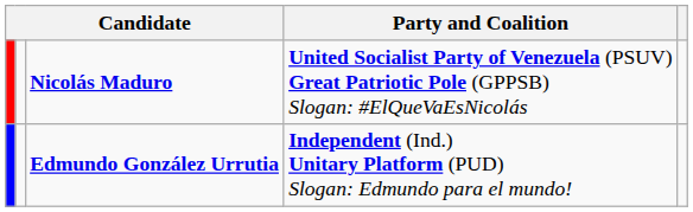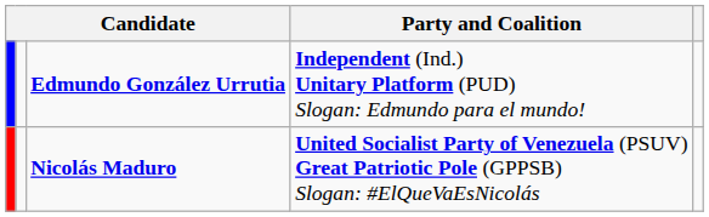rows swapped: Edmundo González Urrutia <-> Nicolás Maduro
